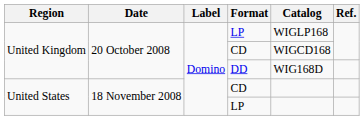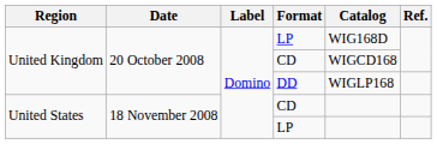United Kingdom / LP | Catalog: WIGLP168 -> WIG168D
DD | Catalog: WIG168D -> WIGLP168
